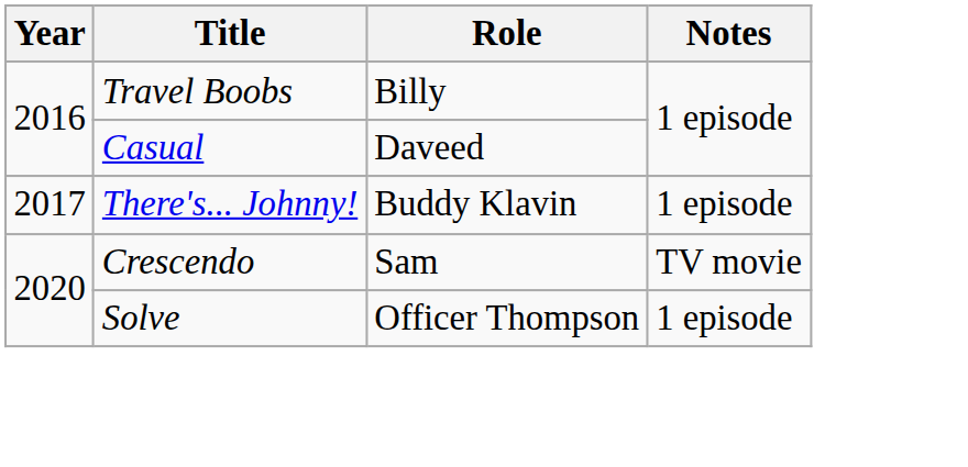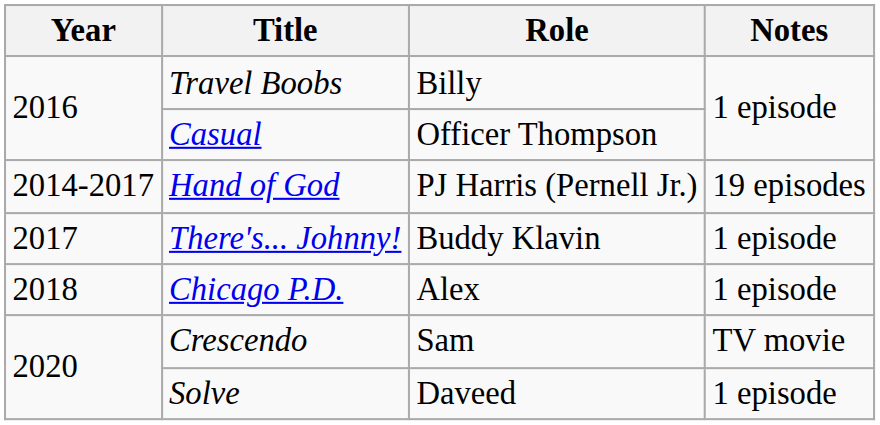Casual | Role: Daveed -> Officer Thompson
+ row: 2014-2017 | Hand of God | PJ Harris (Pernell Jr.) | 19 episodes
+ row: 2018 | Chicago P.D. | Alex | 1 episode
Solve | Role: Officer Thompson -> Daveed
